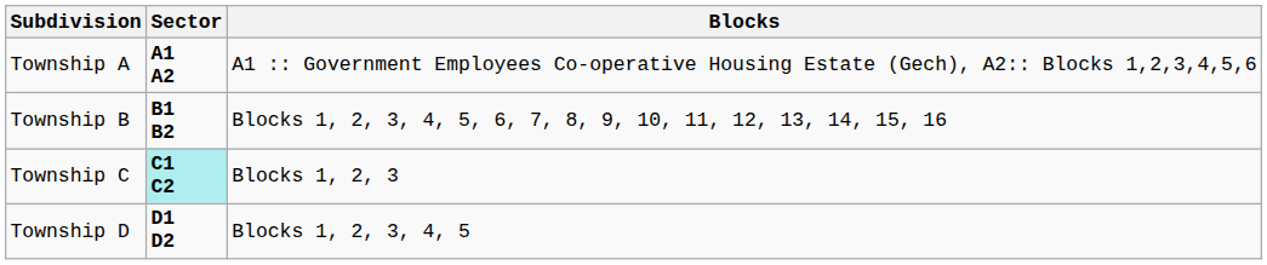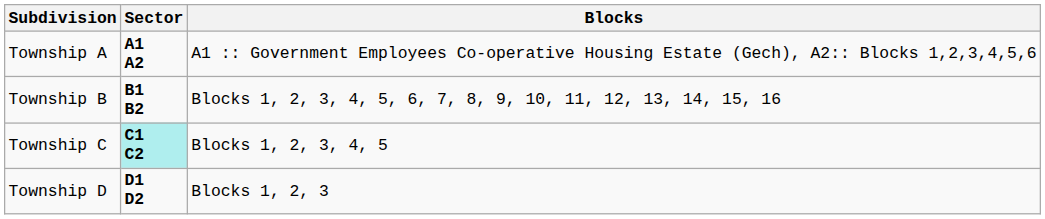Township C | Blocks: Blocks 1, 2, 3 -> Blocks 1, 2, 3, 4, 5
Township D | Blocks: Blocks 1, 2, 3, 4, 5 -> Blocks 1, 2, 3
